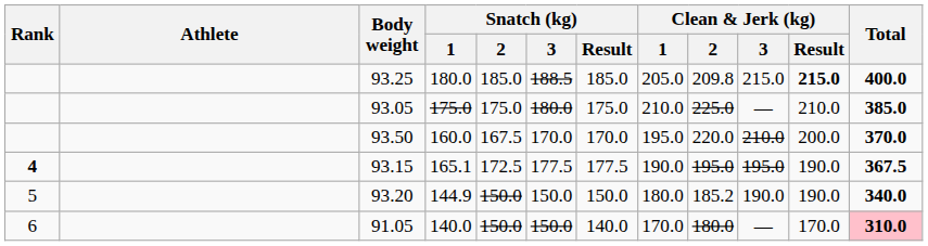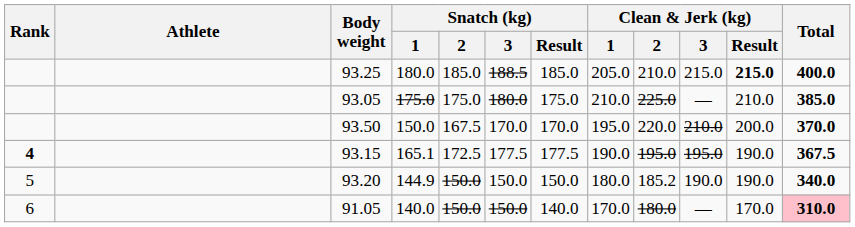93.25 | Clean & Jerk (kg) / 2: 209.8 -> 210.0
93.50 | Snatch (kg) / 1: 160.0 -> 150.0
